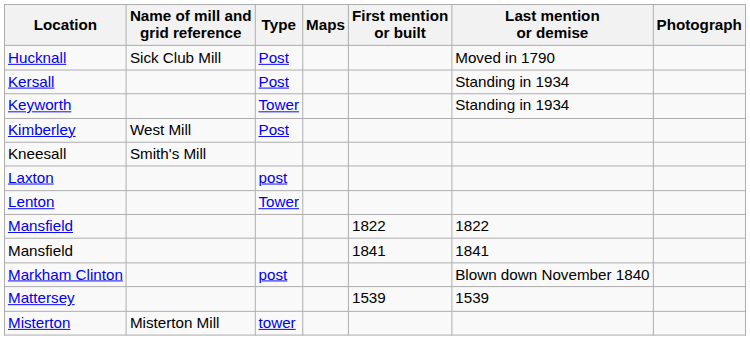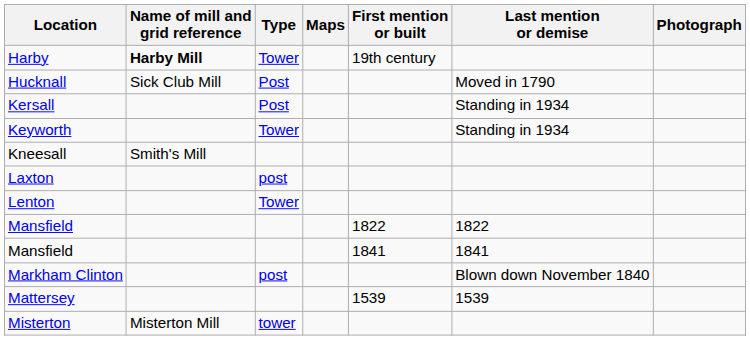+ row: Harby | Harby Mill | Tower | 19th century
- row: Kimberley | West Mill | Post
